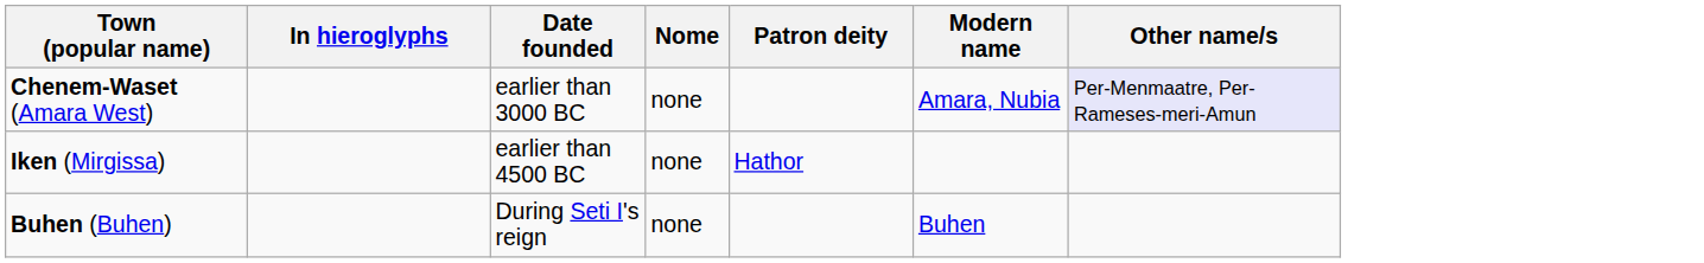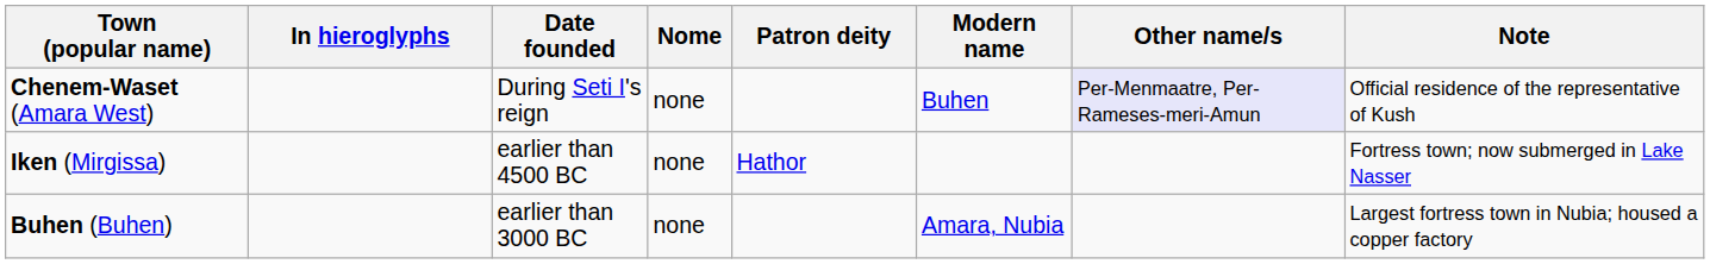+ column: Note | Official residence of the representative of Kush | Fortress town; now submerged in Lake Nasser | Largest fortress town in Nubia; housed a copper factory
Chenem-Waset (Amara West) | Date founded: earlier than 3000 BC -> During Seti I's reign
Chenem-Waset (Amara West) | Modern name: Amara, Nubia -> Buhen
Buhen (Buhen) | Date founded: During Seti I's reign -> earlier than 3000 BC
Buhen (Buhen) | Modern name: Buhen -> Amara, Nubia
